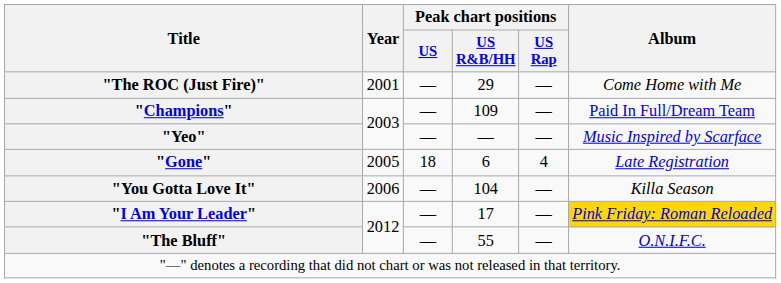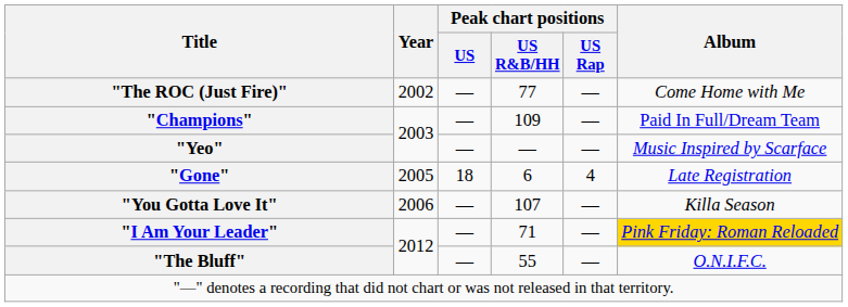"The ROC (Just Fire)" | Year: 2001 -> 2002
"The ROC (Just Fire)" | Peak chart positions / US R&B/HH: 29 -> 77
"You Gotta Love It" | Peak chart positions / US R&B/HH: 104 -> 107
"I Am Your Leader" | Peak chart positions / US R&B/HH: 17 -> 71
